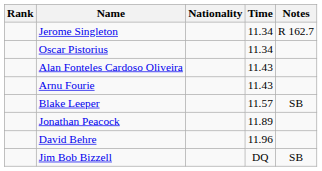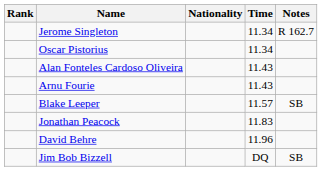Jonathan Peacock | Time: 11.89 -> 11.83
